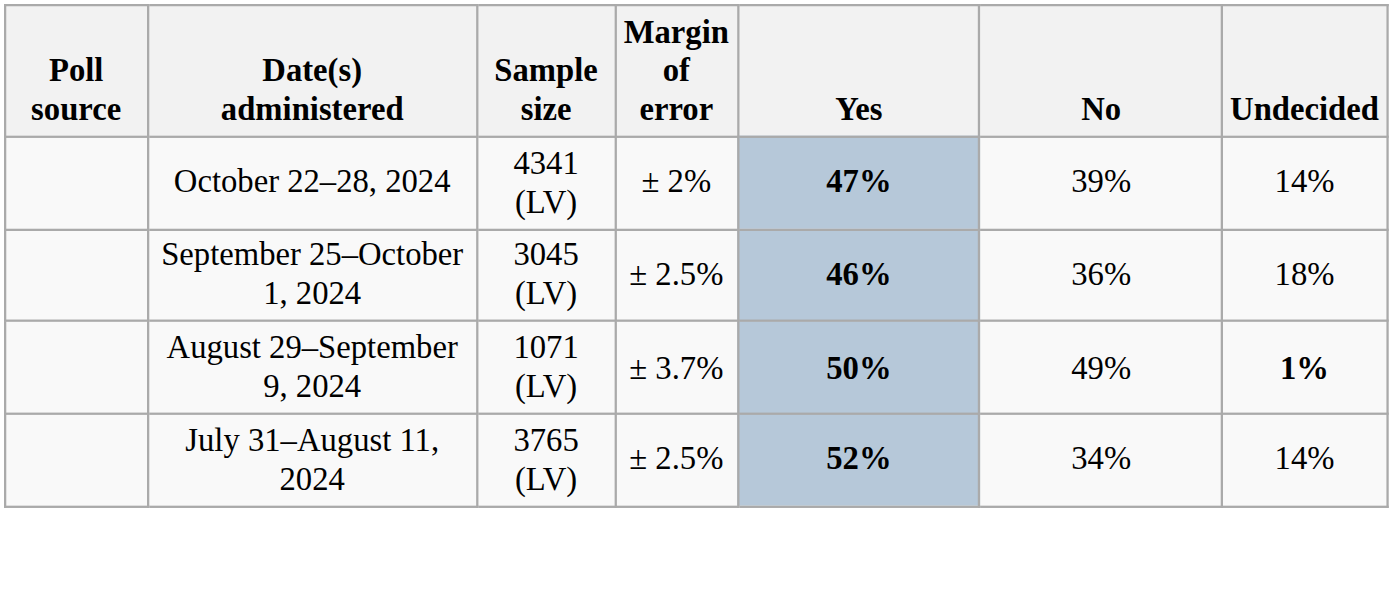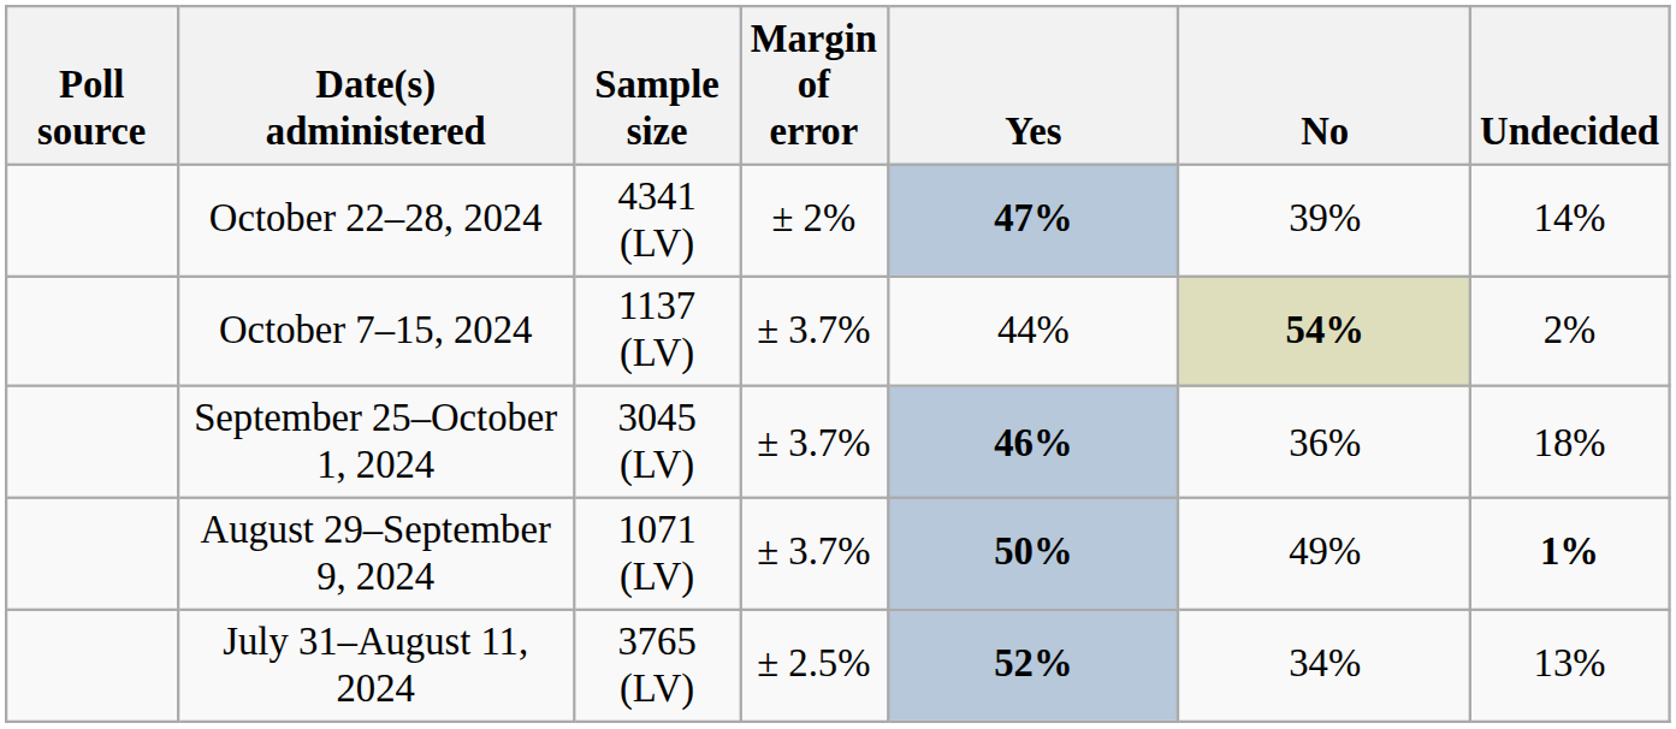+ row: October 7–15, 2024 | 1137 (LV) | ± 3.7% | 44% | 54% | 2%
September 25–October 1, 2024 | Margin of error: ± 2.5% -> ± 3.7%
July 31–August 11, 2024 | Undecided: 14% -> 13%
